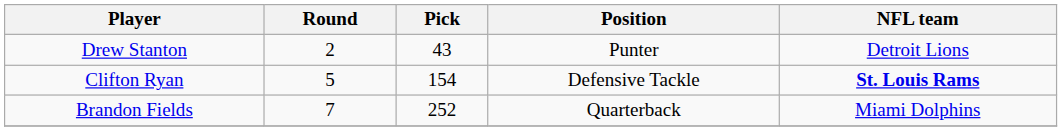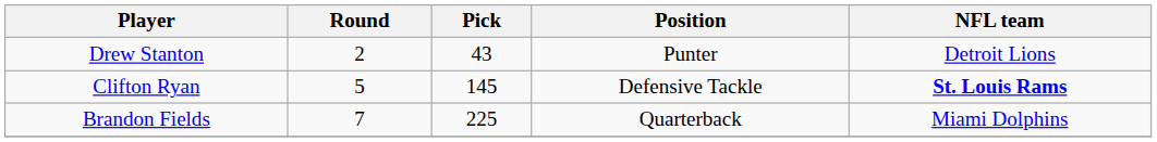Clifton Ryan | Pick: 154 -> 145
Brandon Fields | Pick: 252 -> 225
